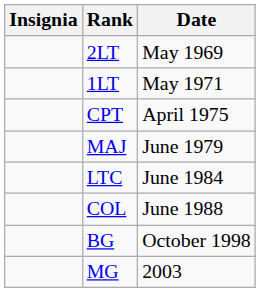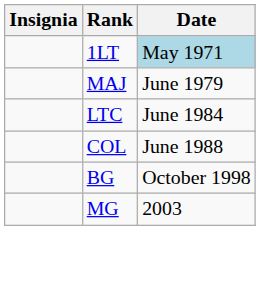- row: 2LT | May 1969
1LT | Date: no background -> lightblue background
- row: CPT | April 1975
